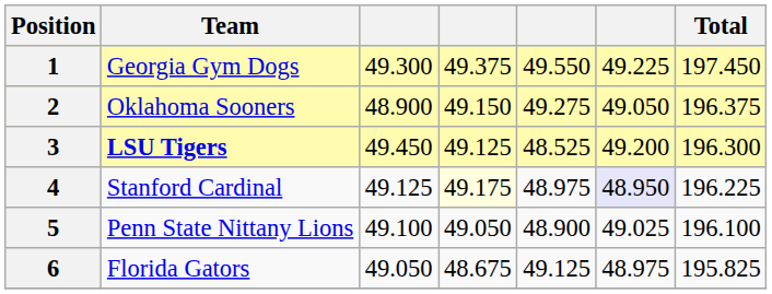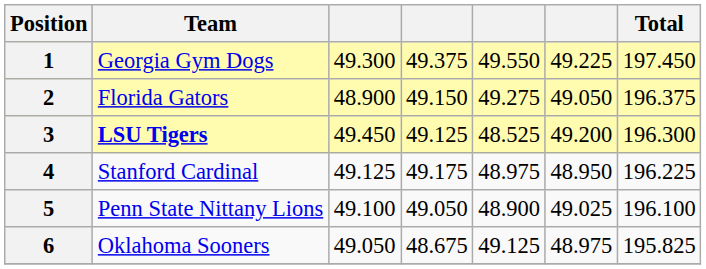2 | Team: Oklahoma Sooners -> Florida Gators
4 | column 4: lightyellow background -> no background
4 | column 6: lavender background -> no background
6 | Team: Florida Gators -> Oklahoma Sooners
